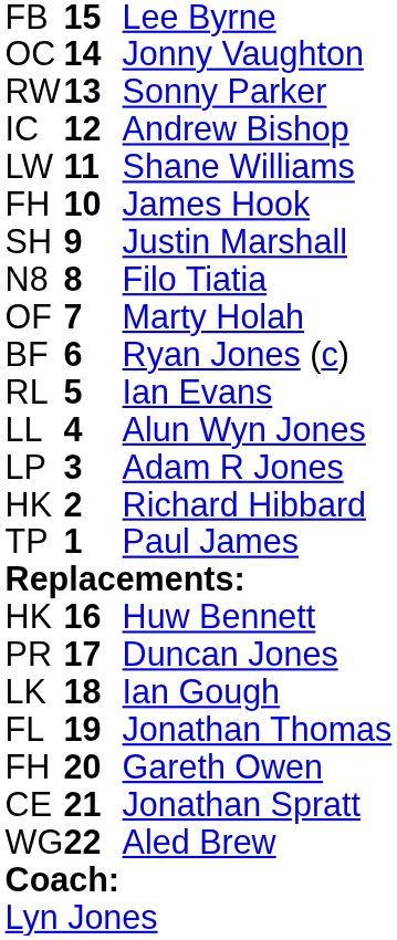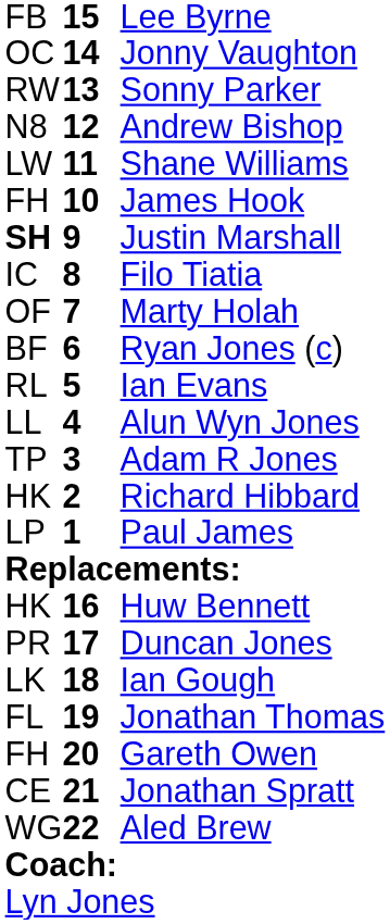Andrew Bishop | column 1: IC -> N8
Justin Marshall | column 1: normal -> bold
Filo Tiatia | column 1: N8 -> IC
Adam R Jones | column 1: LP -> TP
Paul James | column 1: TP -> LP
